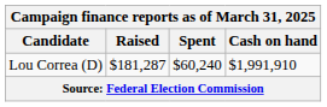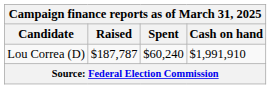Lou Correa (D) | Raised: $181,287 -> $187,787
